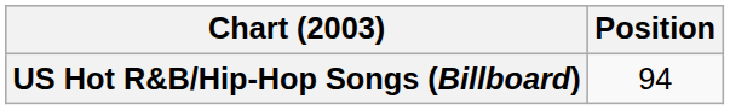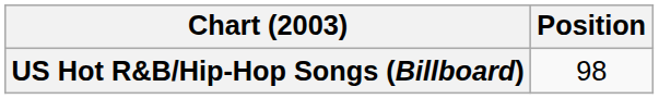US Hot R&B/Hip-Hop Songs (Billboard) | Position: 94 -> 98
